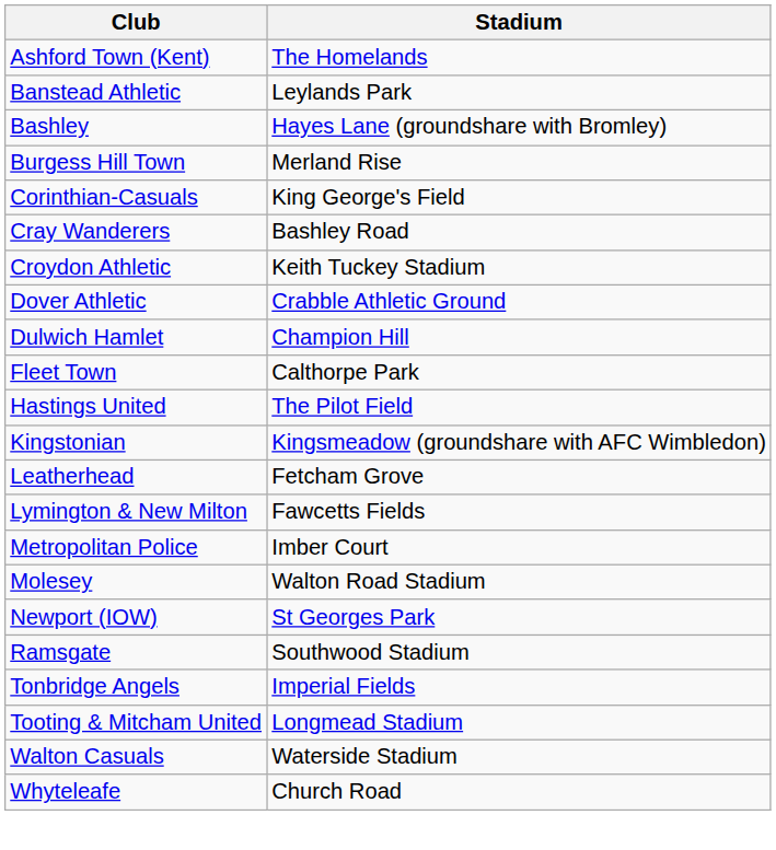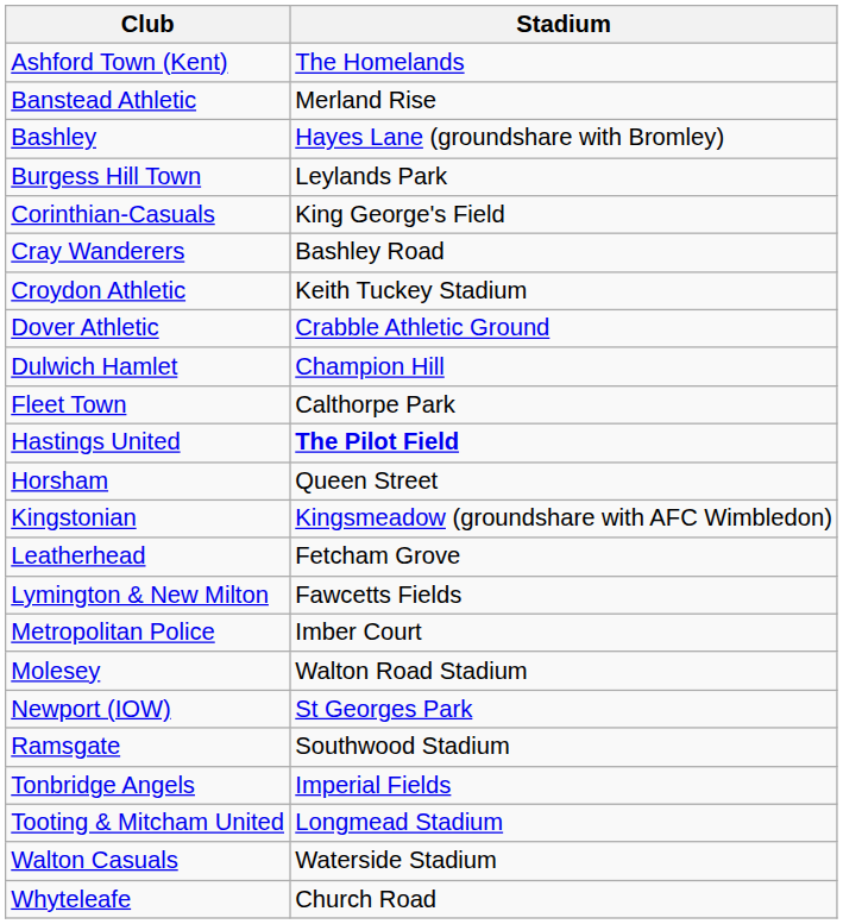Banstead Athletic | Stadium: Leylands Park -> Merland Rise
Burgess Hill Town | Stadium: Merland Rise -> Leylands Park
Hastings United | Stadium: normal -> bold
+ row: Horsham | Queen Street
